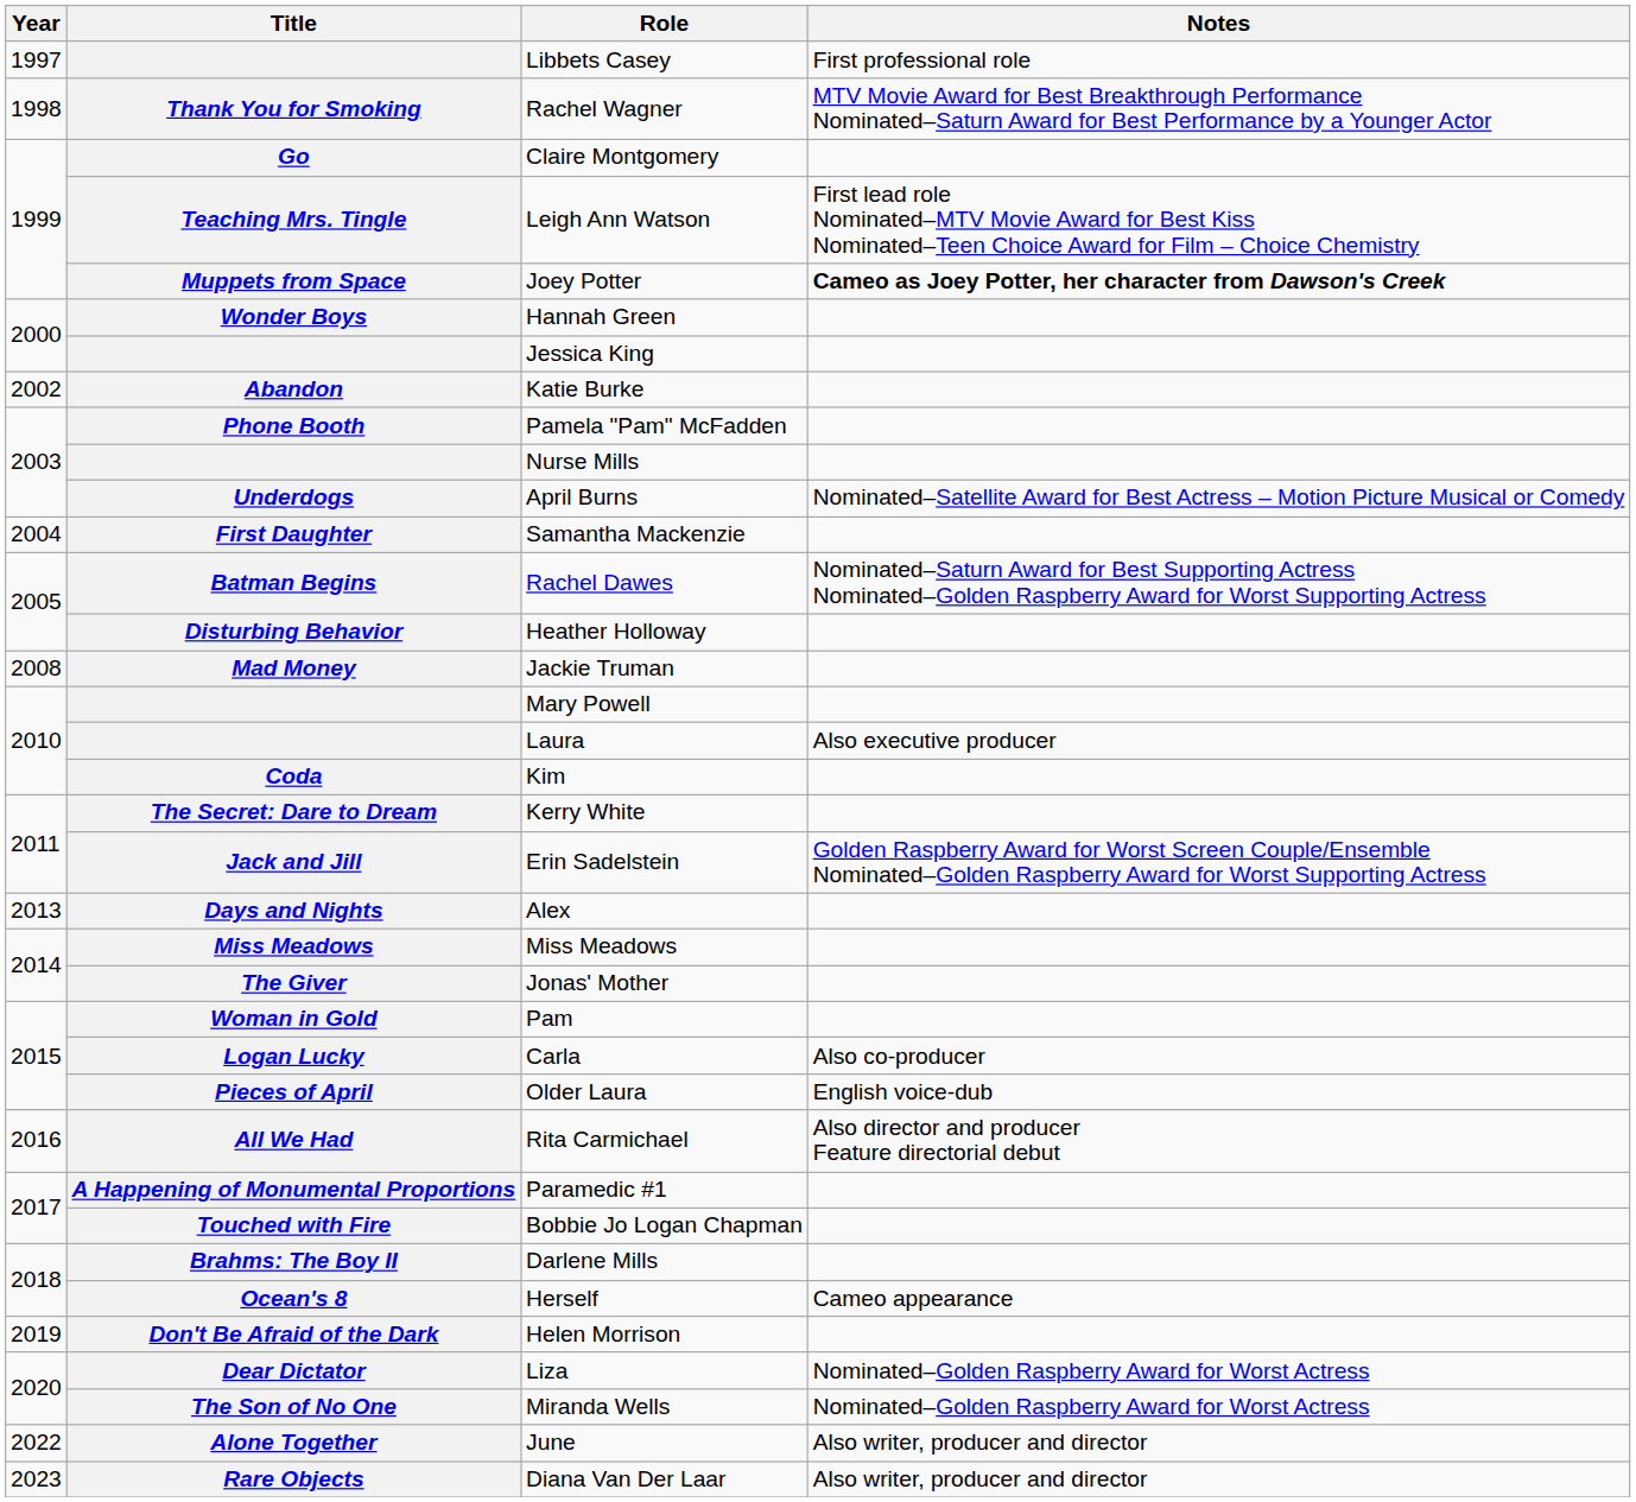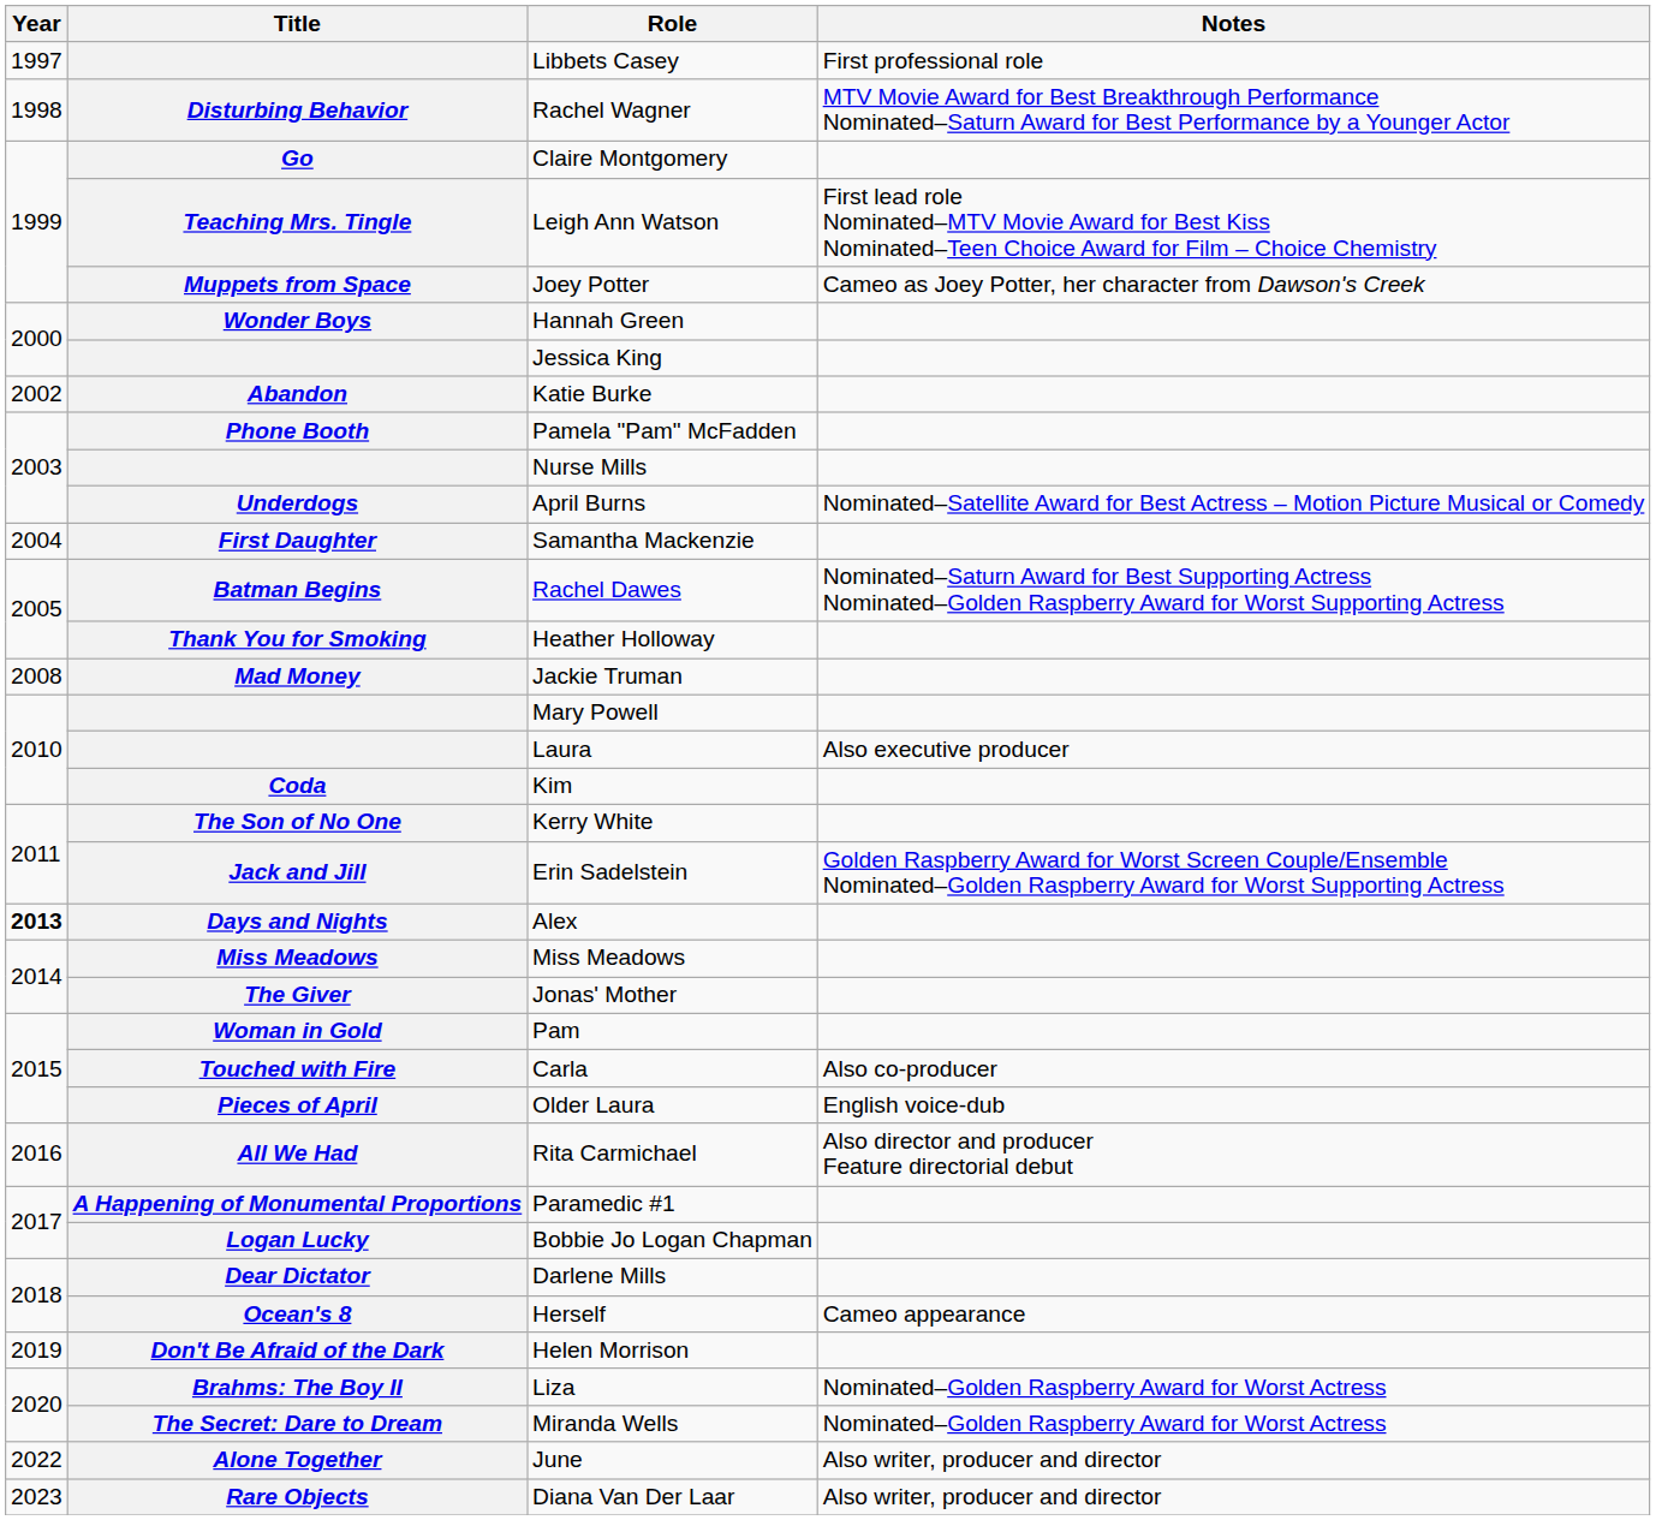Rachel Wagner | Title: Thank You for Smoking -> Disturbing Behavior
Joey Potter | Notes: bold -> normal
Heather Holloway | Title: Disturbing Behavior -> Thank You for Smoking
Kerry White | Title: The Secret: Dare to Dream -> The Son of No One
Alex | Year: normal -> bold
Carla | Title: Logan Lucky -> Touched with Fire
Bobbie Jo Logan Chapman | Title: Touched with Fire -> Logan Lucky
Darlene Mills | Title: Brahms: The Boy II -> Dear Dictator
Liza | Title: Dear Dictator -> Brahms: The Boy II
Miranda Wells | Title: The Son of No One -> The Secret: Dare to Dream
